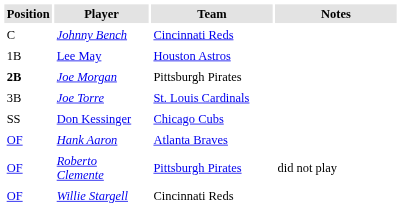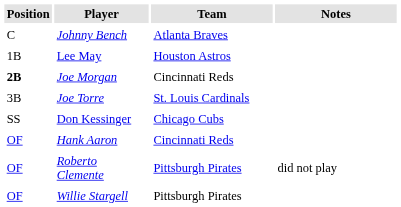Johnny Bench | Team: Cincinnati Reds -> Atlanta Braves
Joe Morgan | Team: Pittsburgh Pirates -> Cincinnati Reds
Hank Aaron | Team: Atlanta Braves -> Cincinnati Reds
Willie Stargell | Team: Cincinnati Reds -> Pittsburgh Pirates
